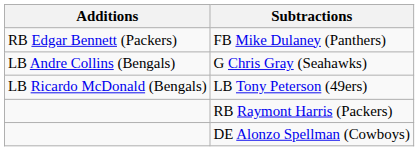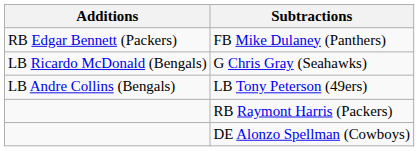G Chris Gray (Seahawks) | Additions: LB Andre Collins (Bengals) -> LB Ricardo McDonald (Bengals)
LB Tony Peterson (49ers) | Additions: LB Ricardo McDonald (Bengals) -> LB Andre Collins (Bengals)
